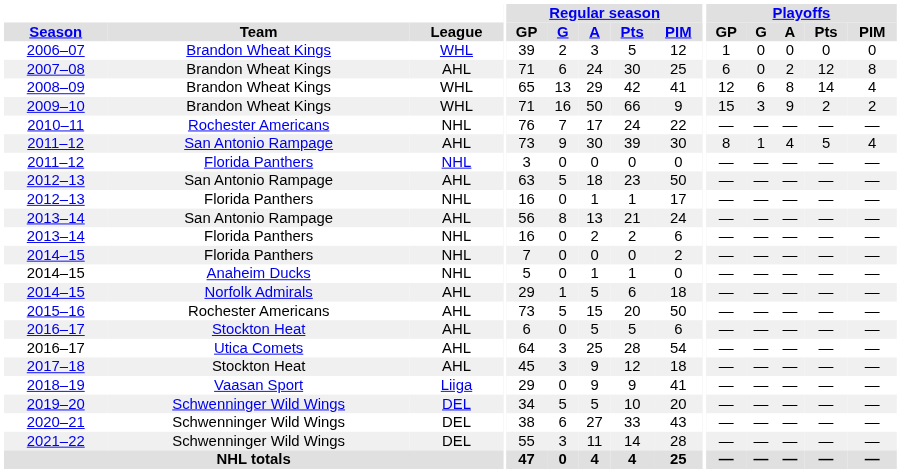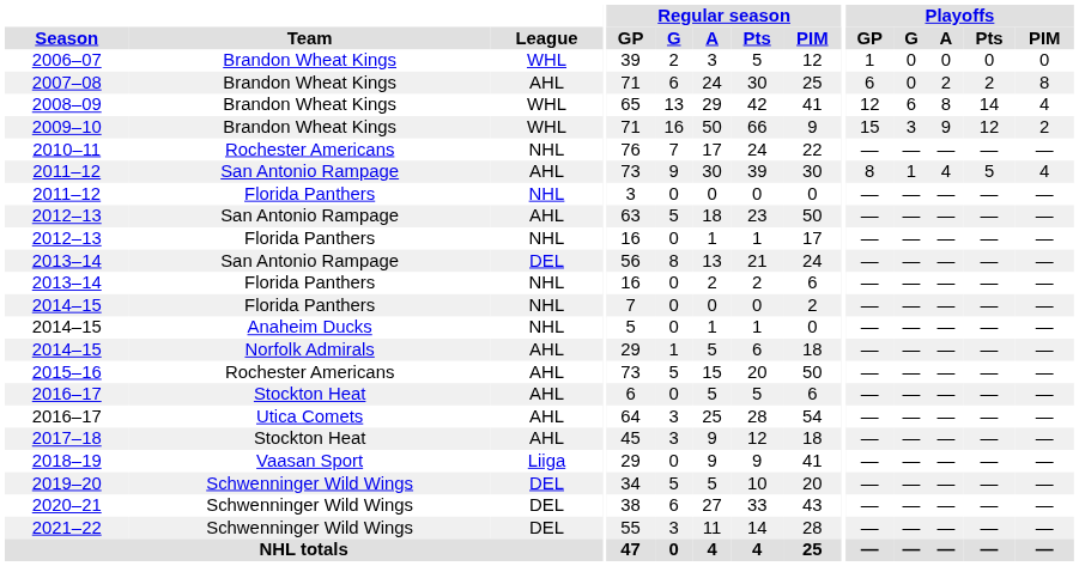2007–08 | Playoffs / Pts: 12 -> 2
2009–10 | Playoffs / Pts: 2 -> 12
2013–14 / San Antonio Rampage | League: AHL -> DEL
